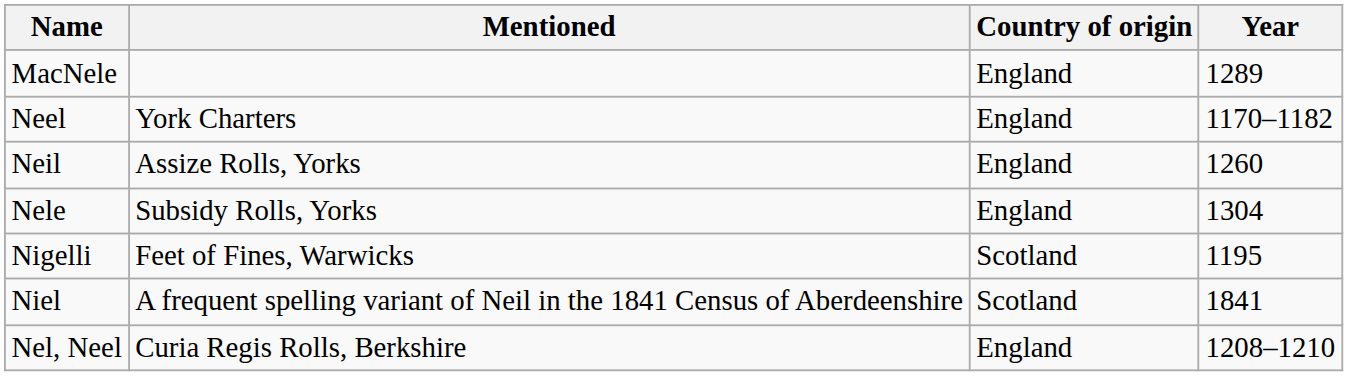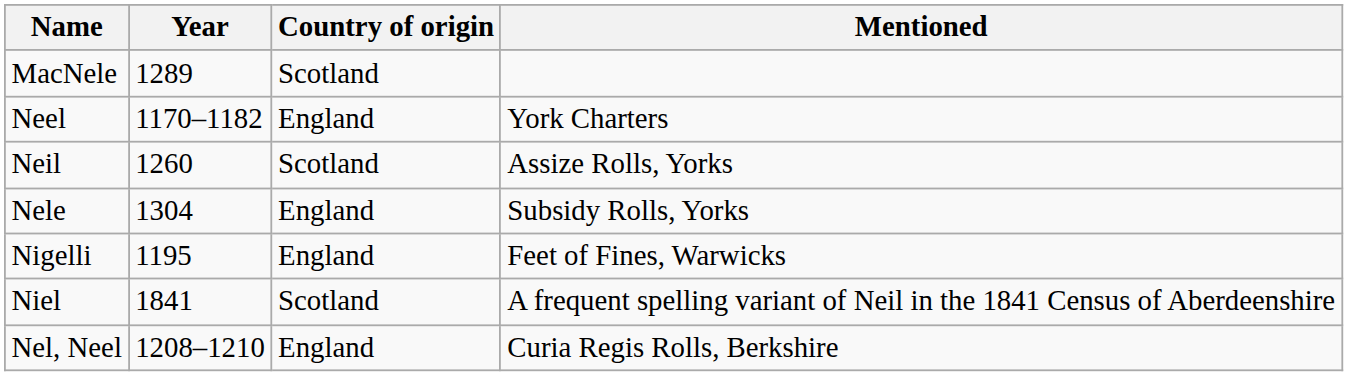columns swapped: Year <-> Mentioned
MacNele | Country of origin: England -> Scotland
Neil | Country of origin: England -> Scotland
Nigelli | Country of origin: Scotland -> England
